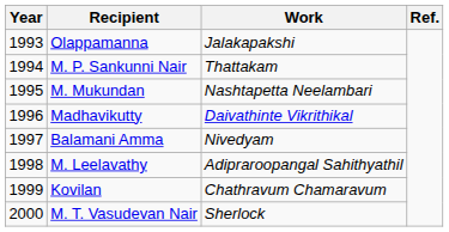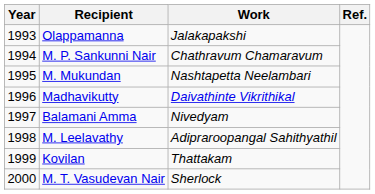M. P. Sankunni Nair | Work: Thattakam -> Chathravum Chamaravum
Kovilan | Work: Chathravum Chamaravum -> Thattakam
